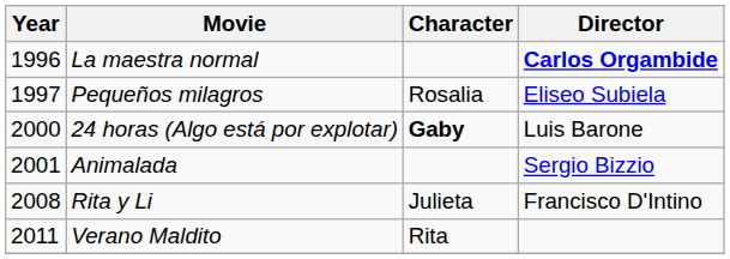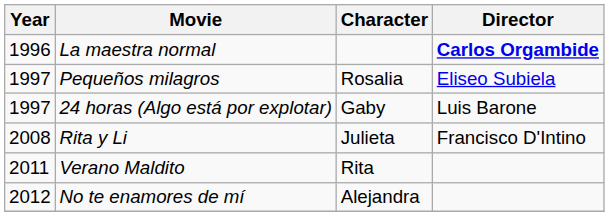24 horas (Algo está por explotar) | Year: 2000 -> 1997
24 horas (Algo está por explotar) | Character: bold -> normal
- row: 2001 | Animalada | Sergio Bizzio
+ row: 2012 | No te enamores de mí | Alejandra
